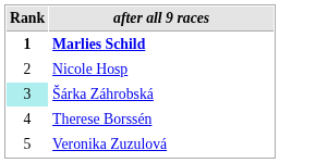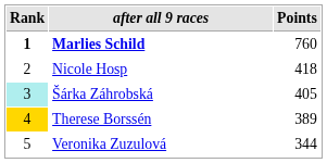+ column: Points | 760 | 418 | 405 | 389 | 344
Therese Borssén | Rank: no background -> gold background
